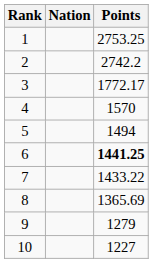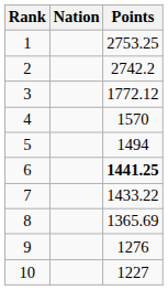3 | Points: 1772.17 -> 1772.12
9 | Points: 1279 -> 1276
